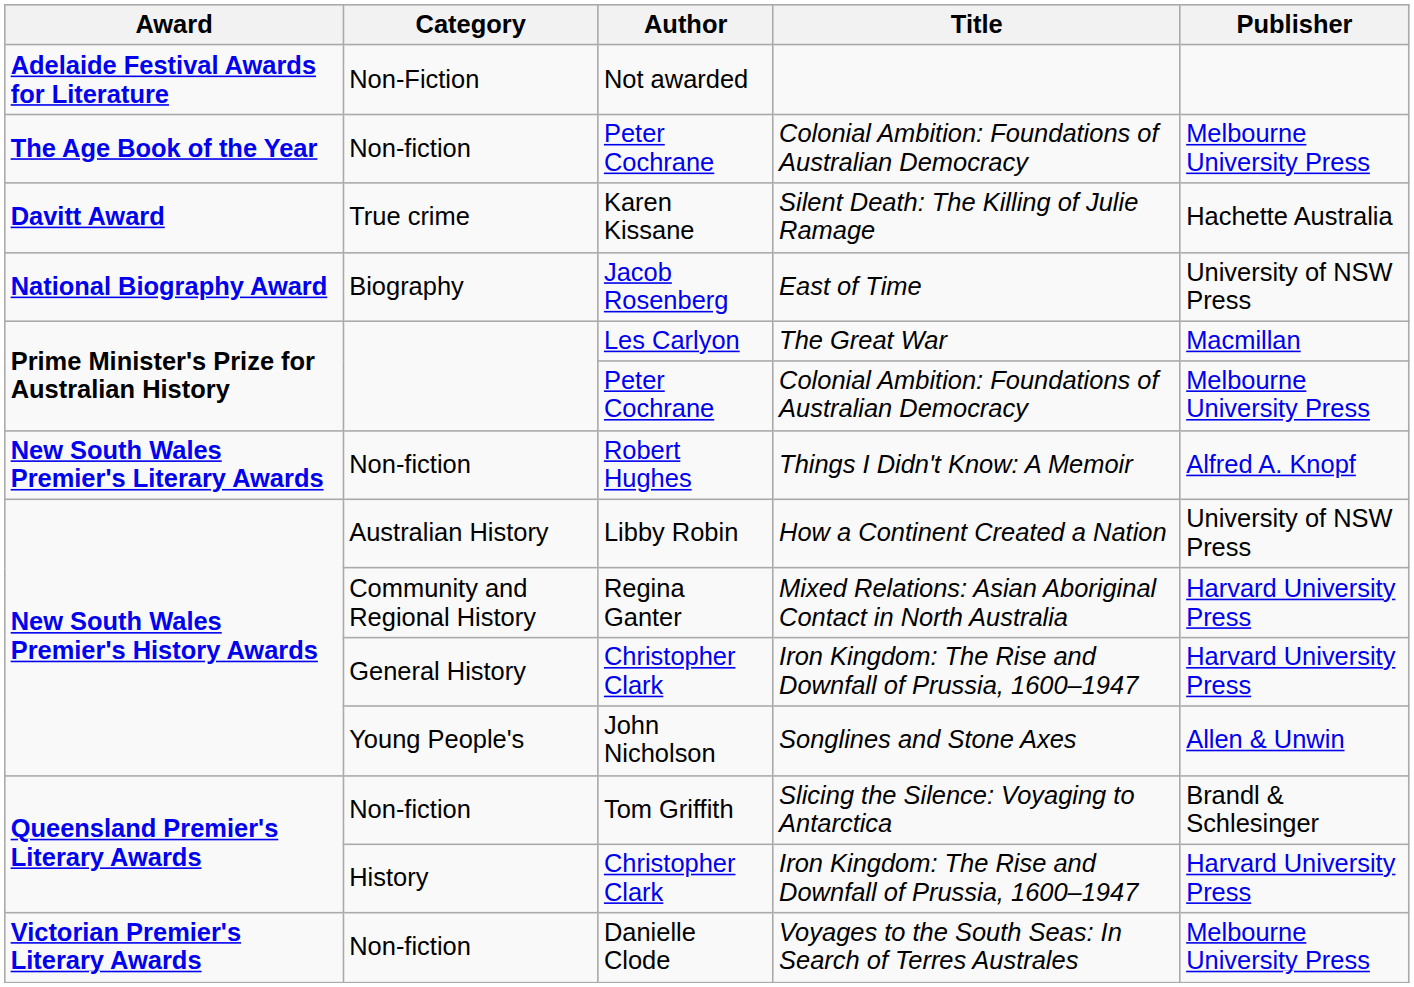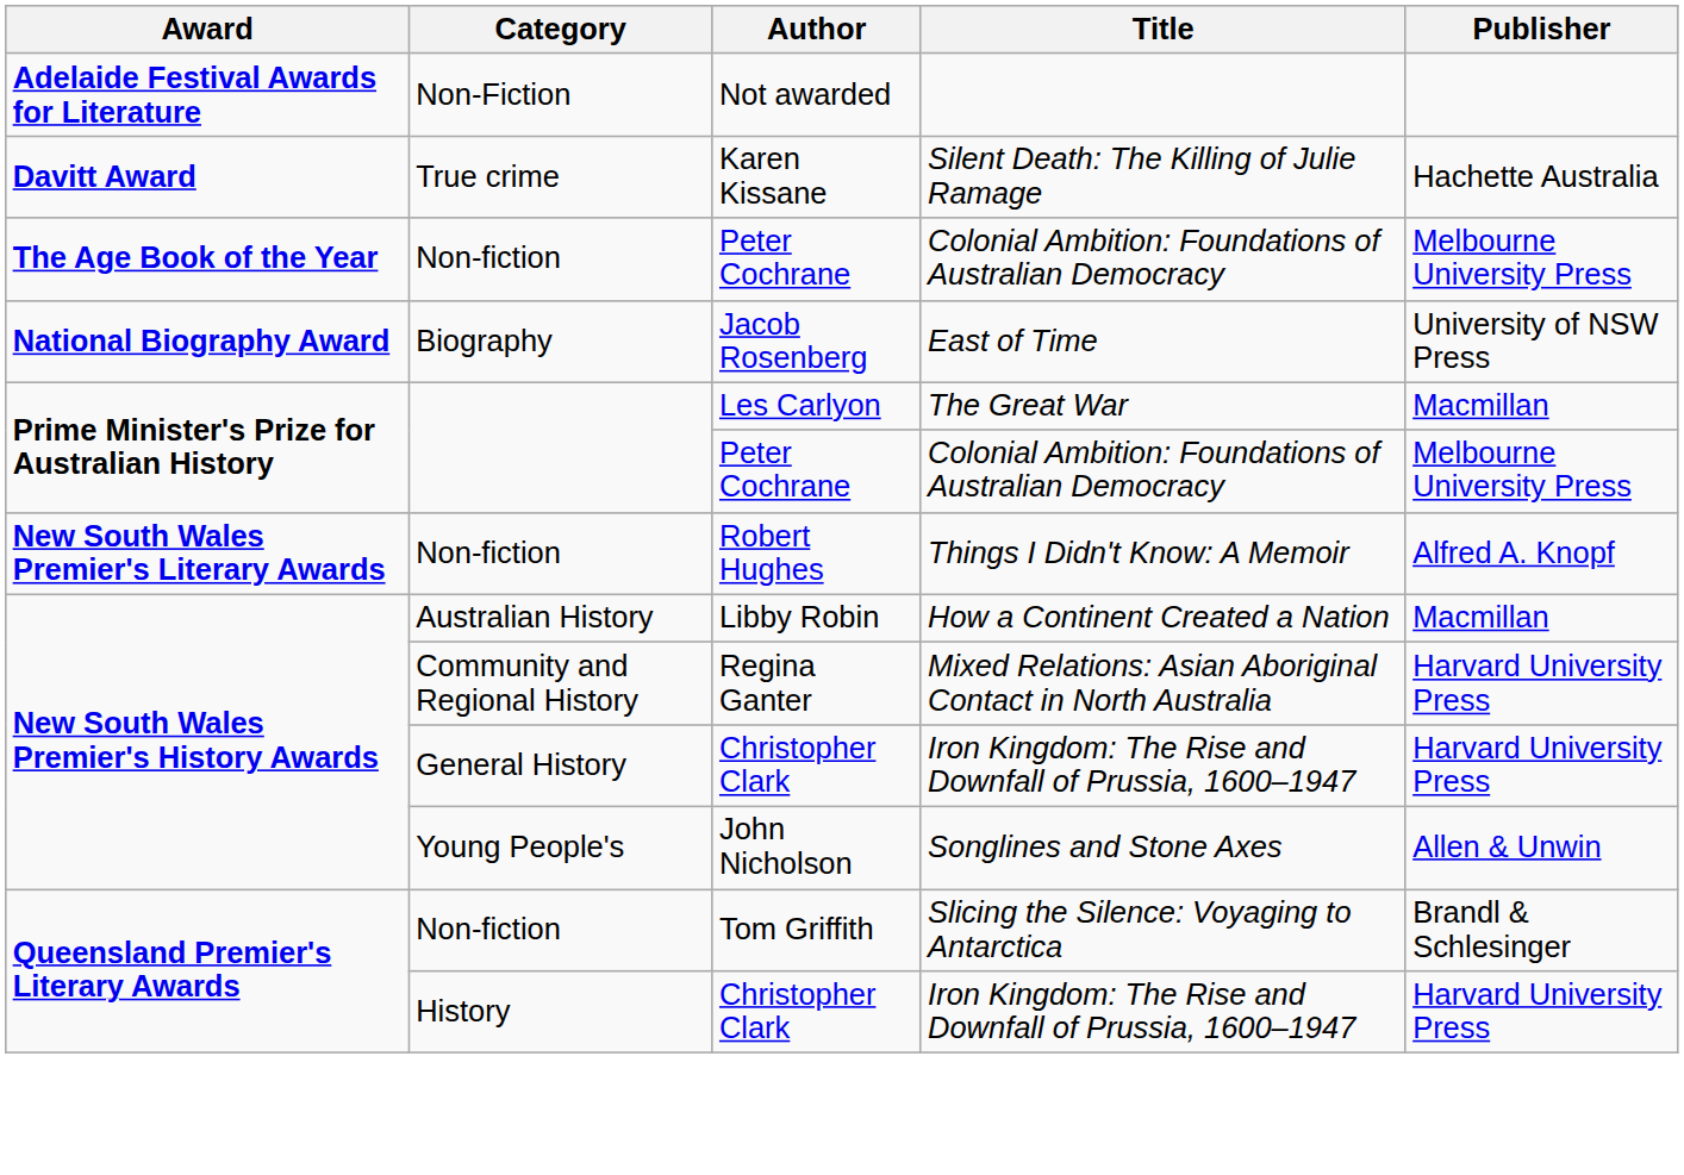rows swapped: Non-fiction / Peter Cochrane <-> Karen Kissane
Libby Robin | Publisher: University of NSW Press -> Macmillan
- row: Victorian Premier's Literary Awards | Non-fiction | Danielle Clode | Voyages to the South Seas: In Search of Terres Australes | Melbourne University Press
